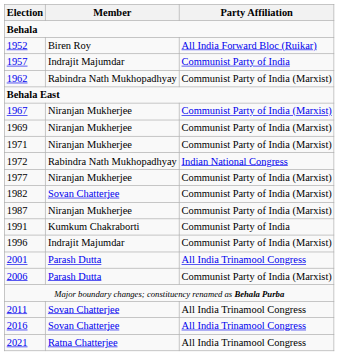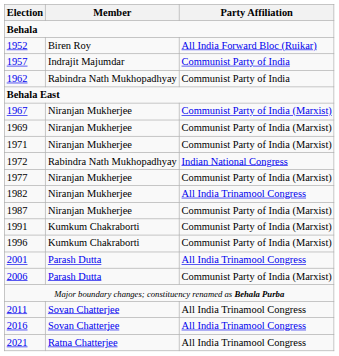1962 | Party Affiliation: Communist Party of India (Marxist) -> Communist Party of India
1982 | Member: Sovan Chatterjee -> Niranjan Mukherjee
1982 | Party Affiliation: Communist Party of India (Marxist) -> All India Trinamool Congress
1991 | Party Affiliation: Communist Party of India -> Communist Party of India (Marxist)
1996 | Member: Indrajit Majumdar -> Kumkum Chakraborti
